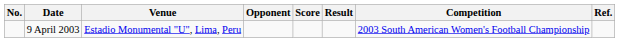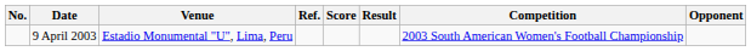columns swapped: Opponent <-> Ref.
